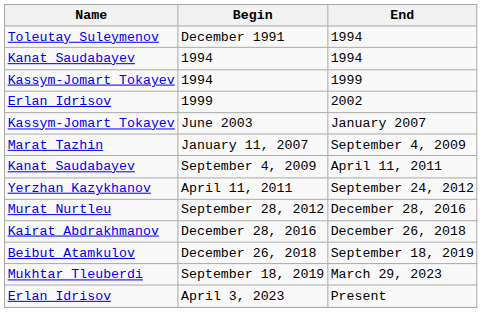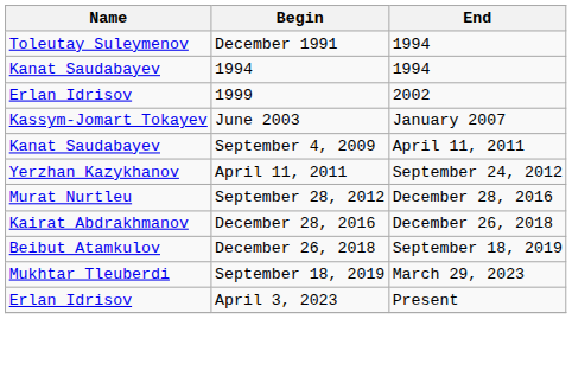- row: Kassym-Jomart Tokayev | 1994 | 1999
- row: Marat Tazhin | January 11, 2007 | September 4, 2009
